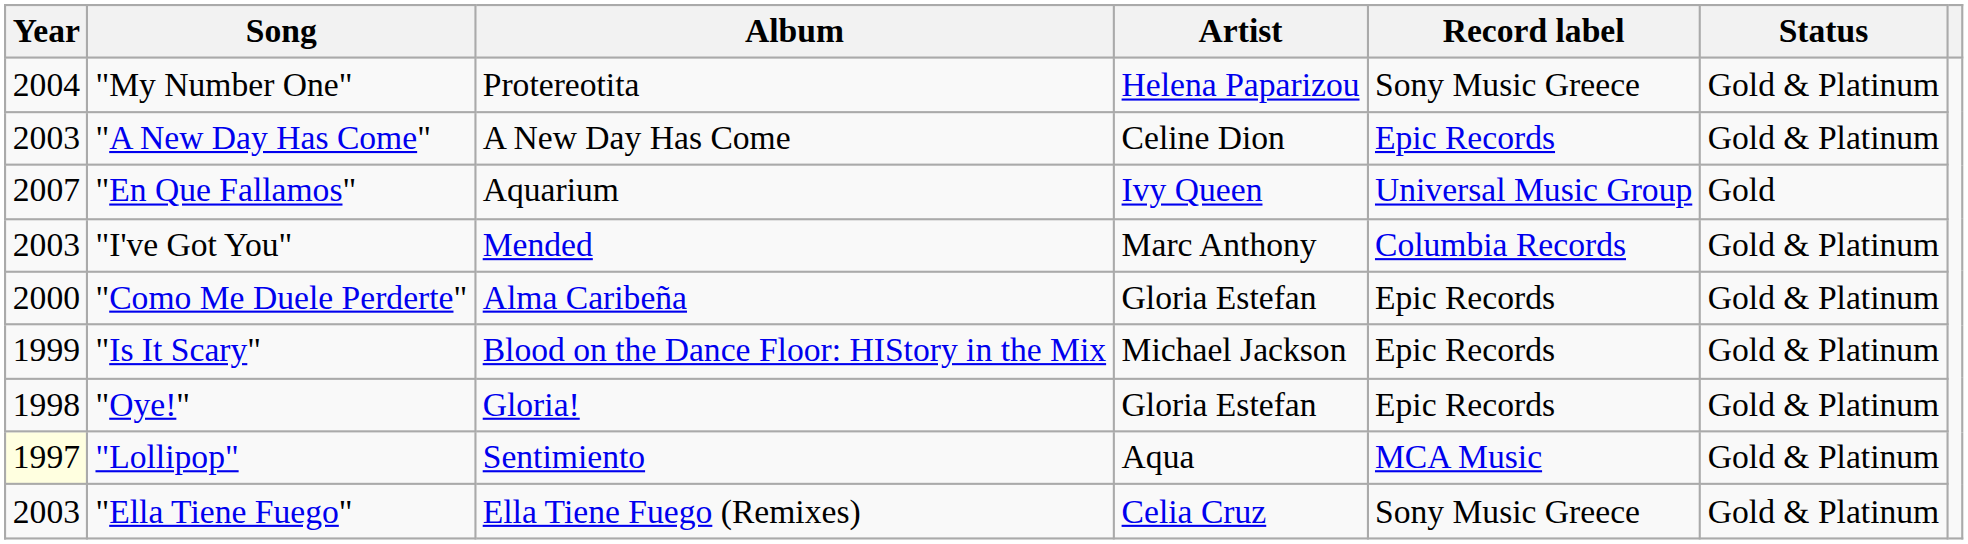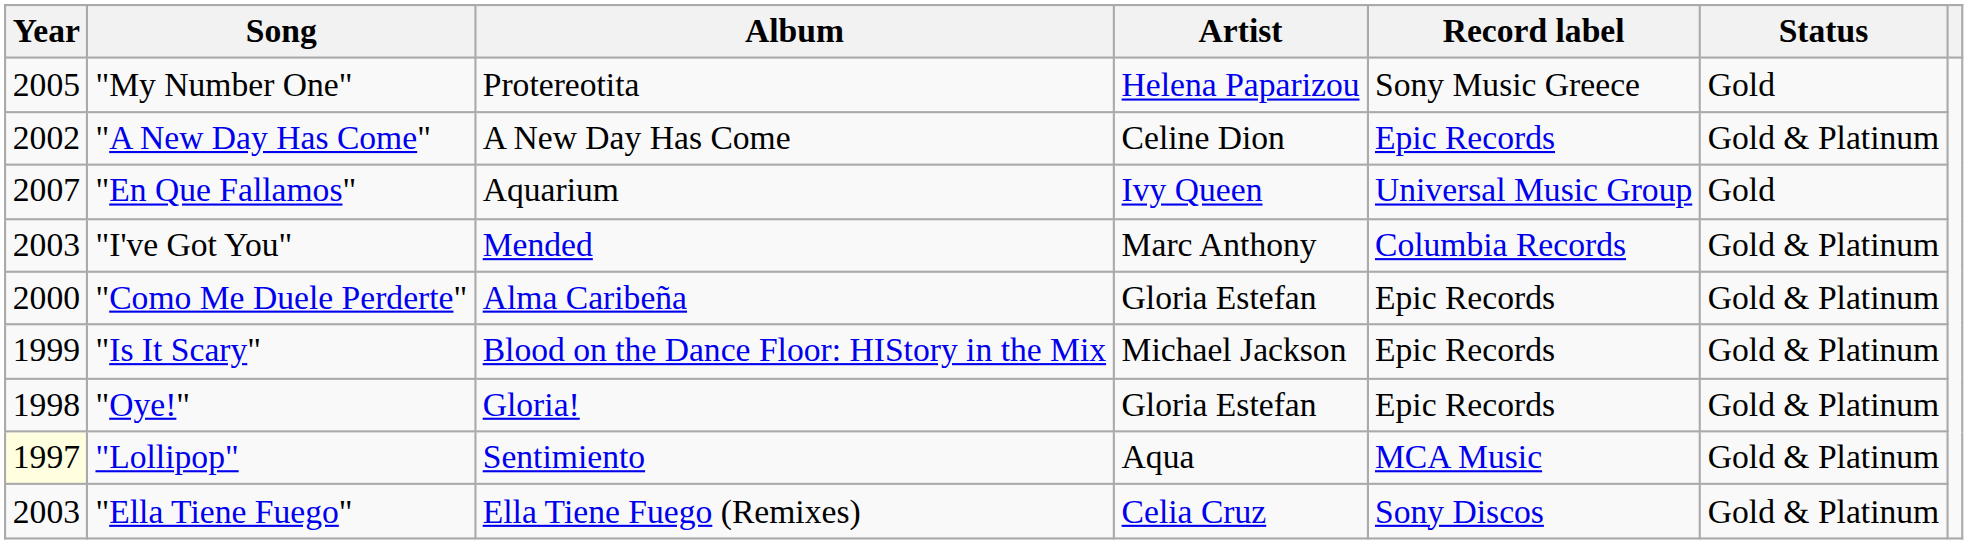"My Number One" | Year: 2004 -> 2005
"My Number One" | Status: Gold & Platinum -> Gold
"A New Day Has Come" | Year: 2003 -> 2002
"Ella Tiene Fuego" | Record label: Sony Music Greece -> Sony Discos
